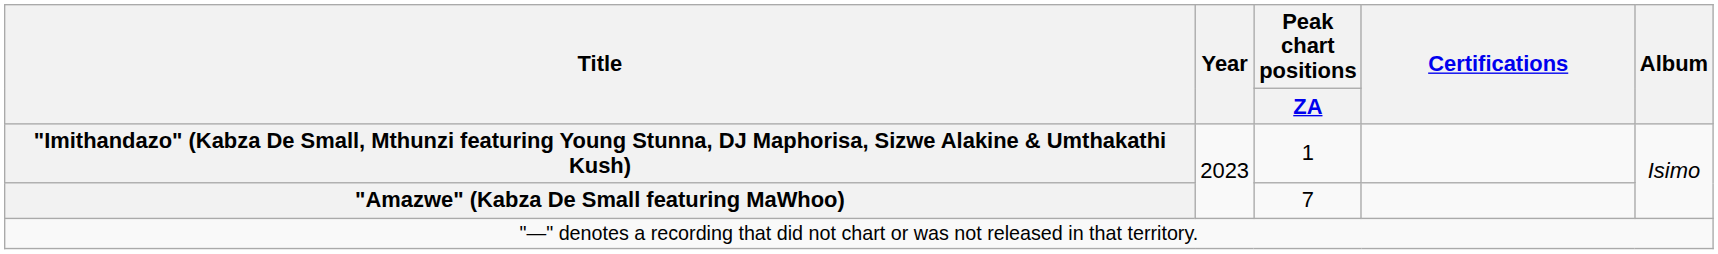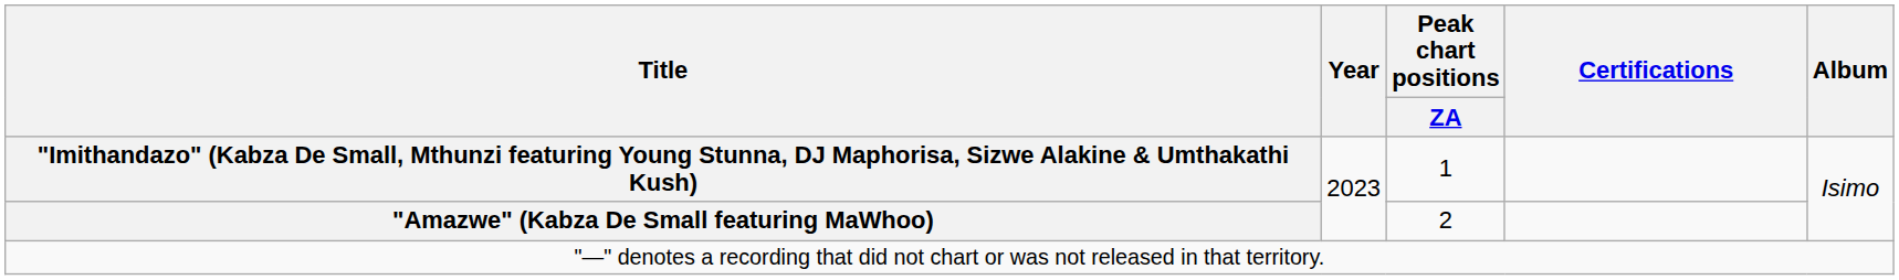"Amazwe" (Kabza De Small featuring MaWhoo) | Peak chart positions / ZA: 7 -> 2
